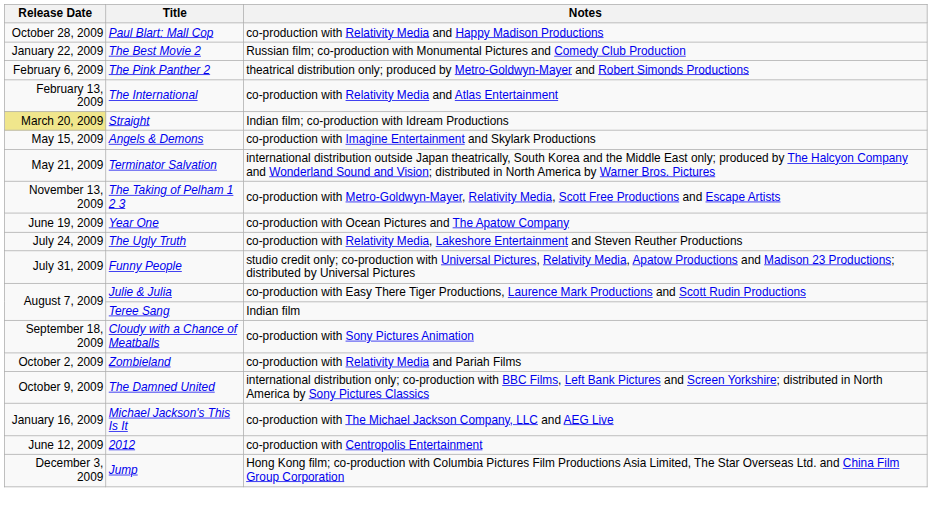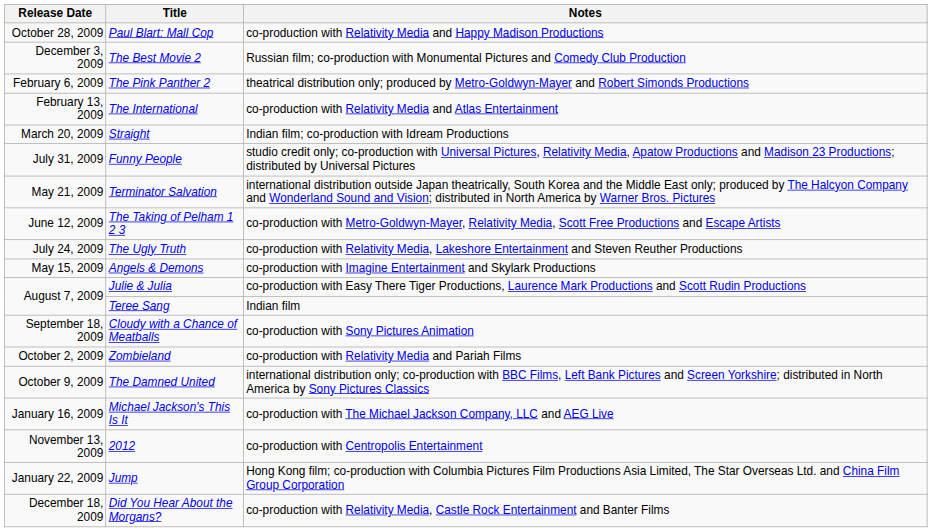The Best Movie 2 | Release Date: January 22, 2009 -> December 3, 2009
Straight | Release Date: khaki background -> no background
rows swapped: Angels & Demons <-> Funny People
The Taking of Pelham 1 2 3 | Release Date: November 13, 2009 -> June 12, 2009
- row: June 19, 2009 | Year One | co-production with Ocean Pictures and The Apatow Company
2012 | Release Date: June 12, 2009 -> November 13, 2009
Jump | Release Date: December 3, 2009 -> January 22, 2009
+ row: December 18, 2009 | Did You Hear About the Morgans? | co-production with Relativity Media, Castle Rock Entertainment and Banter Films
